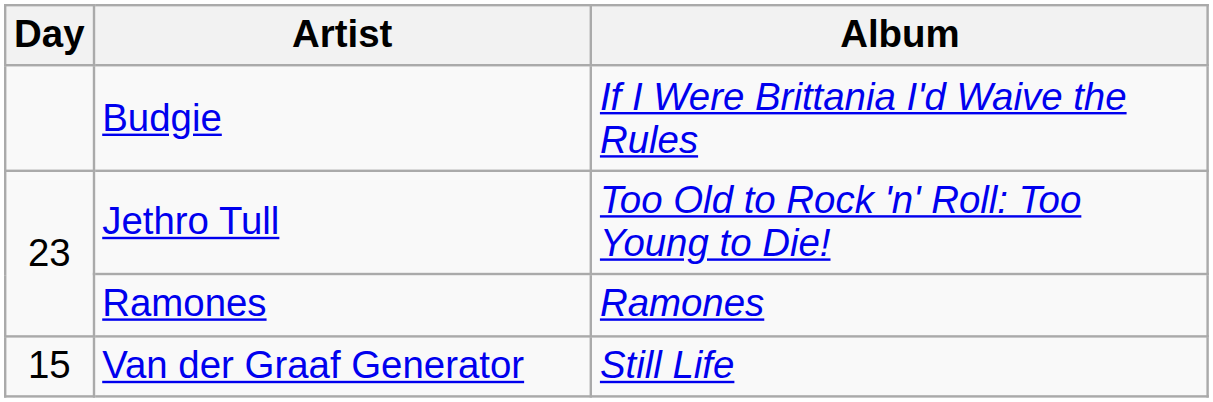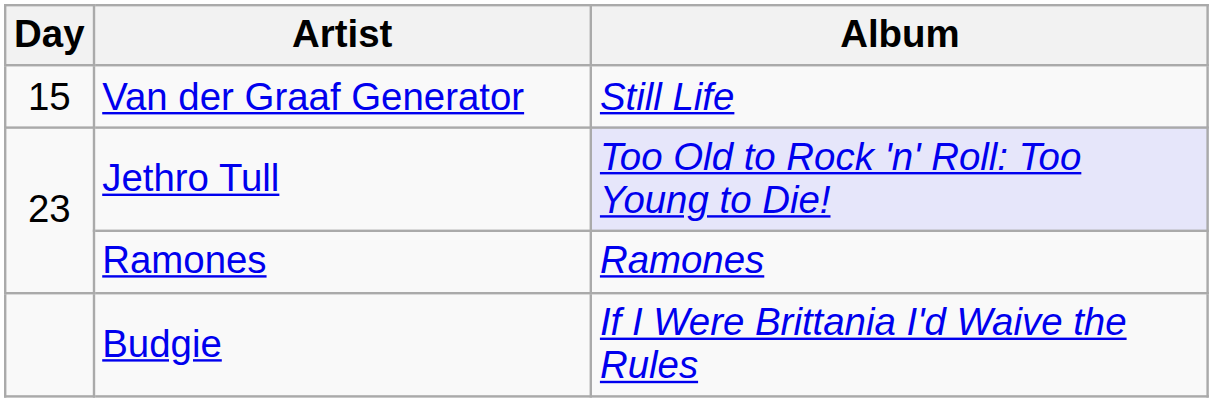rows swapped: Van der Graaf Generator <-> Budgie
Jethro Tull | Album: no background -> lavender background
